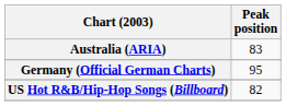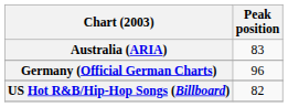Germany (Official German Charts) | Peak position: 95 -> 96
